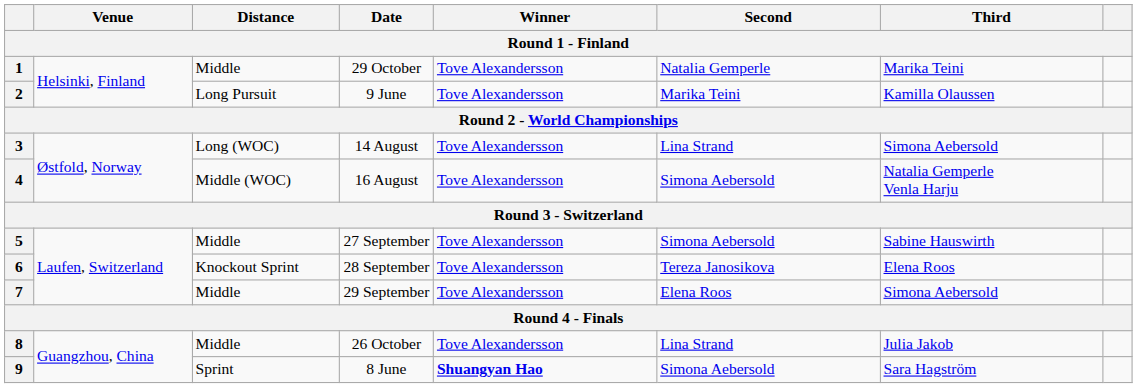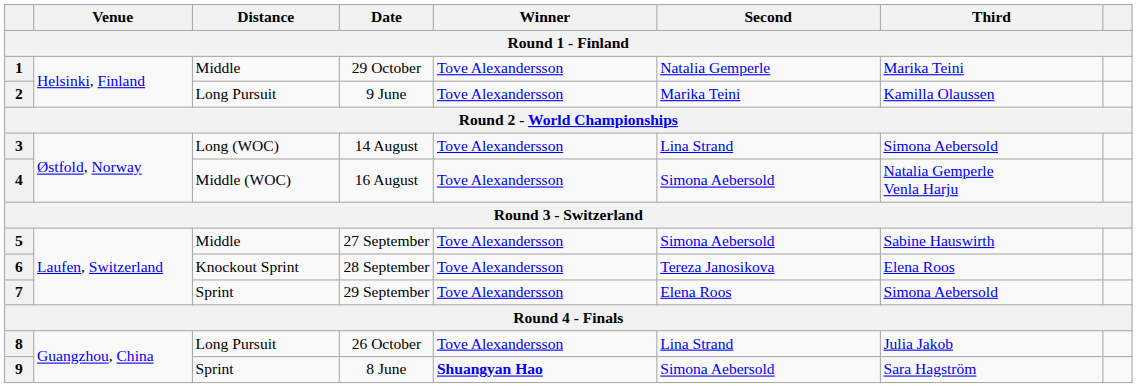7 | Distance: Middle -> Sprint
8 | Distance: Middle -> Long Pursuit
